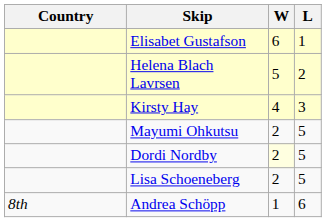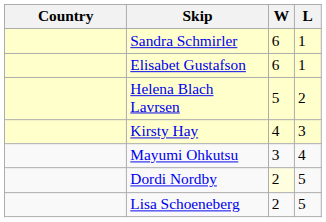+ row: Sandra Schmirler | 6 | 1
Mayumi Ohkutsu | W: 2 -> 3
Mayumi Ohkutsu | L: 5 -> 4
- row: 8th | Andrea Schöpp | 1 | 6
